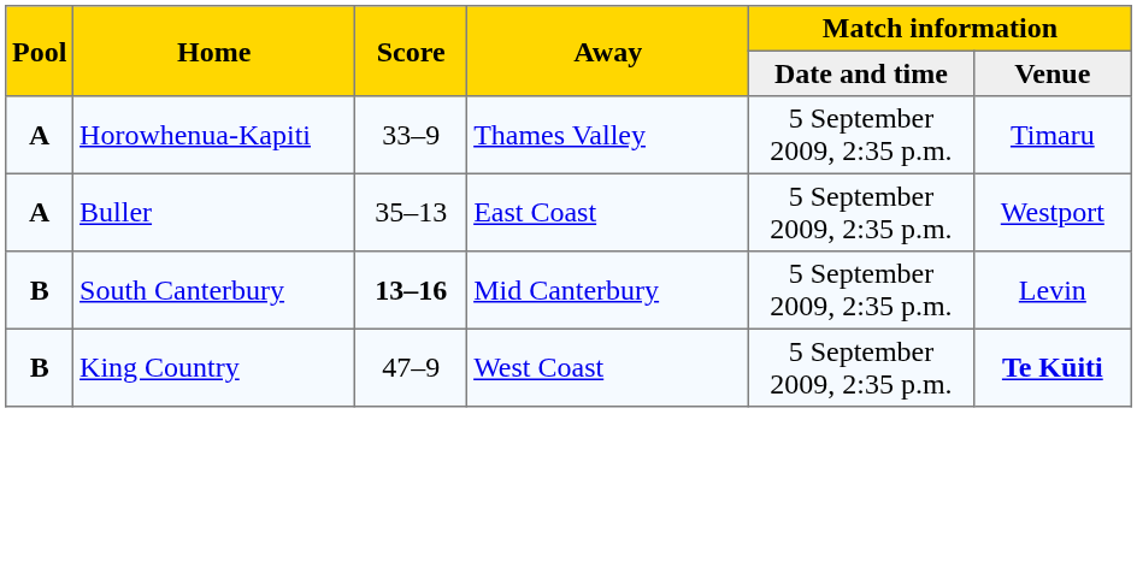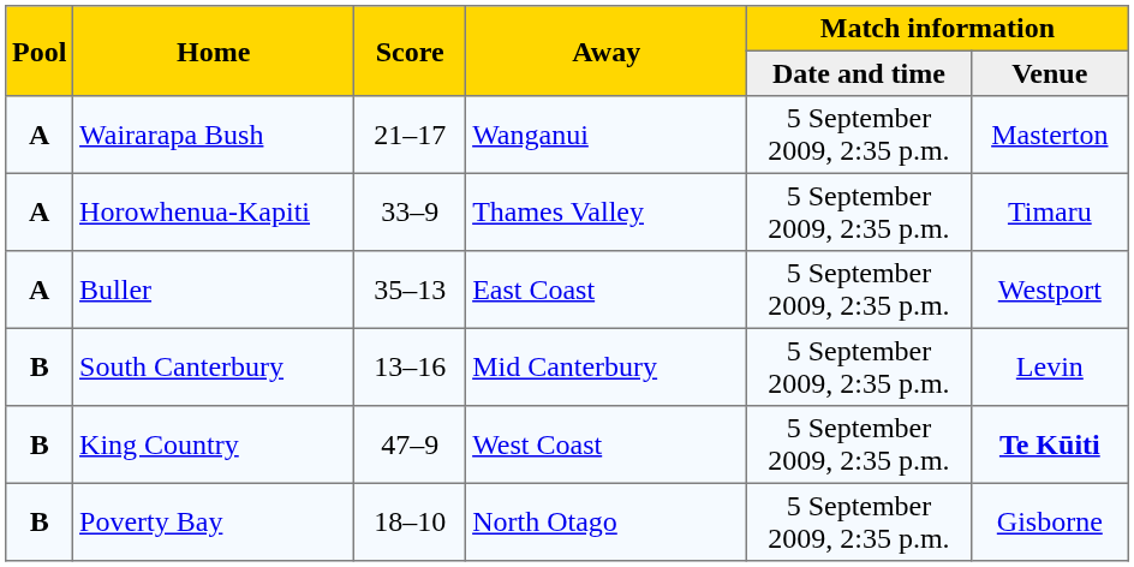+ row: A | Wairarapa Bush | 21–17 | Wanganui | 5 September 2009, 2:35 p.m. | Masterton
South Canterbury | Score: bold -> normal
+ row: B | Poverty Bay | 18–10 | North Otago | 5 September 2009, 2:35 p.m. | Gisborne
